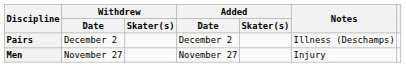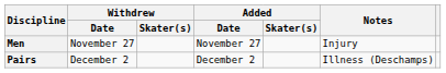rows swapped: Men <-> Pairs
